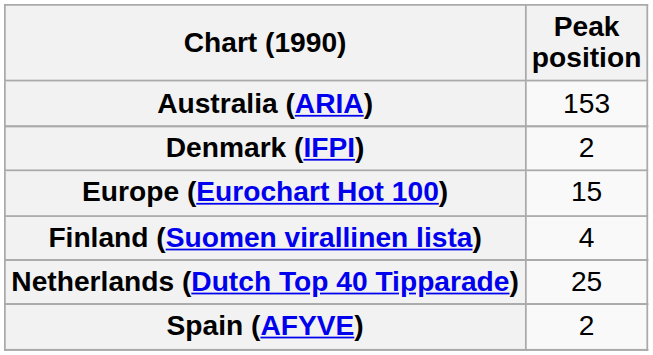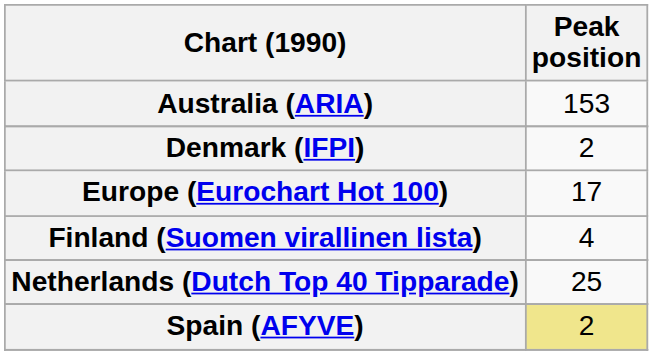Europe (Eurochart Hot 100) | Peak position: 15 -> 17
Spain (AFYVE) | Peak position: no background -> khaki background
